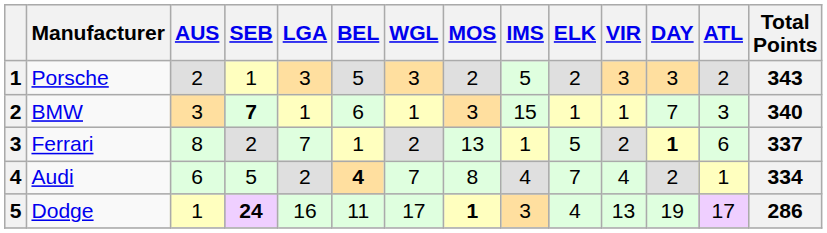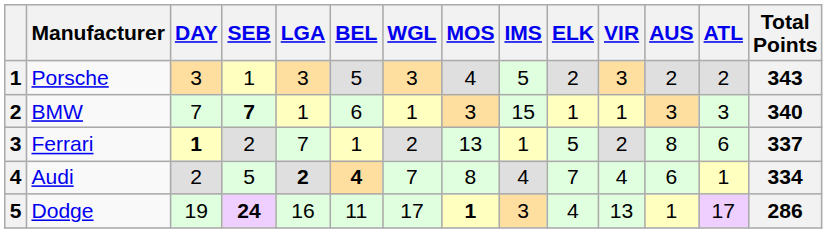columns swapped: DAY <-> AUS
Porsche | MOS: 2 -> 4
Audi | LGA: normal -> bold
